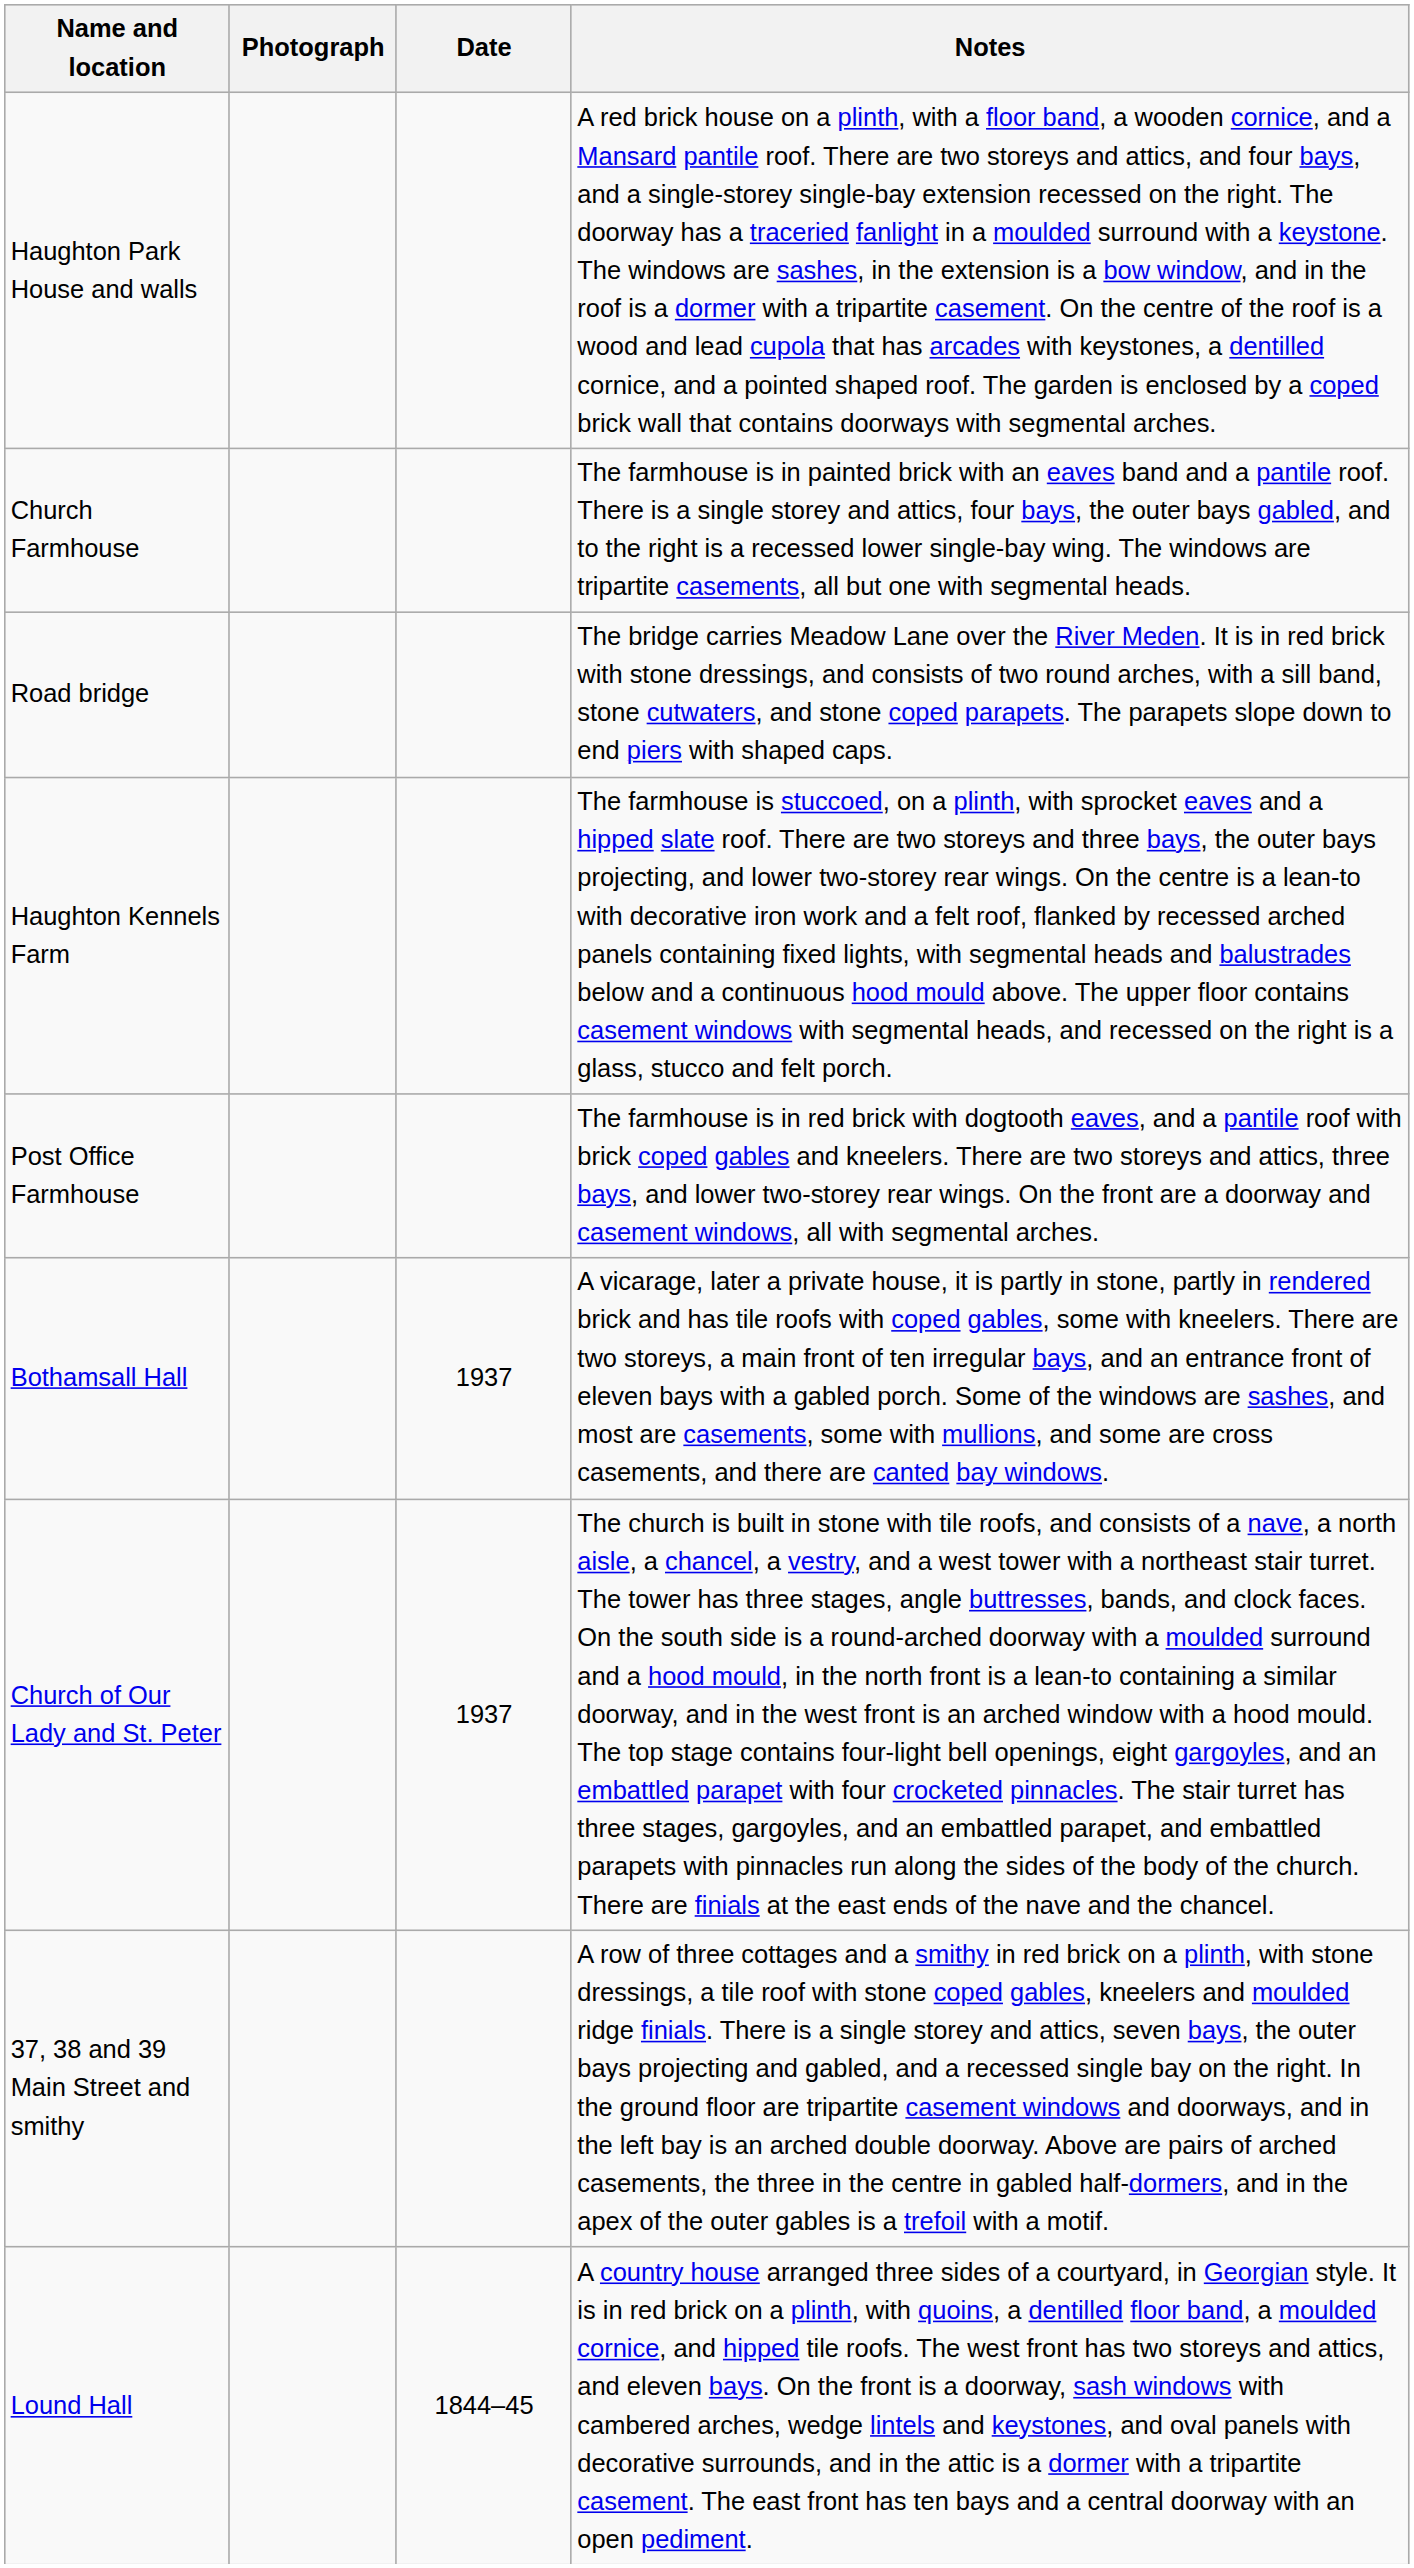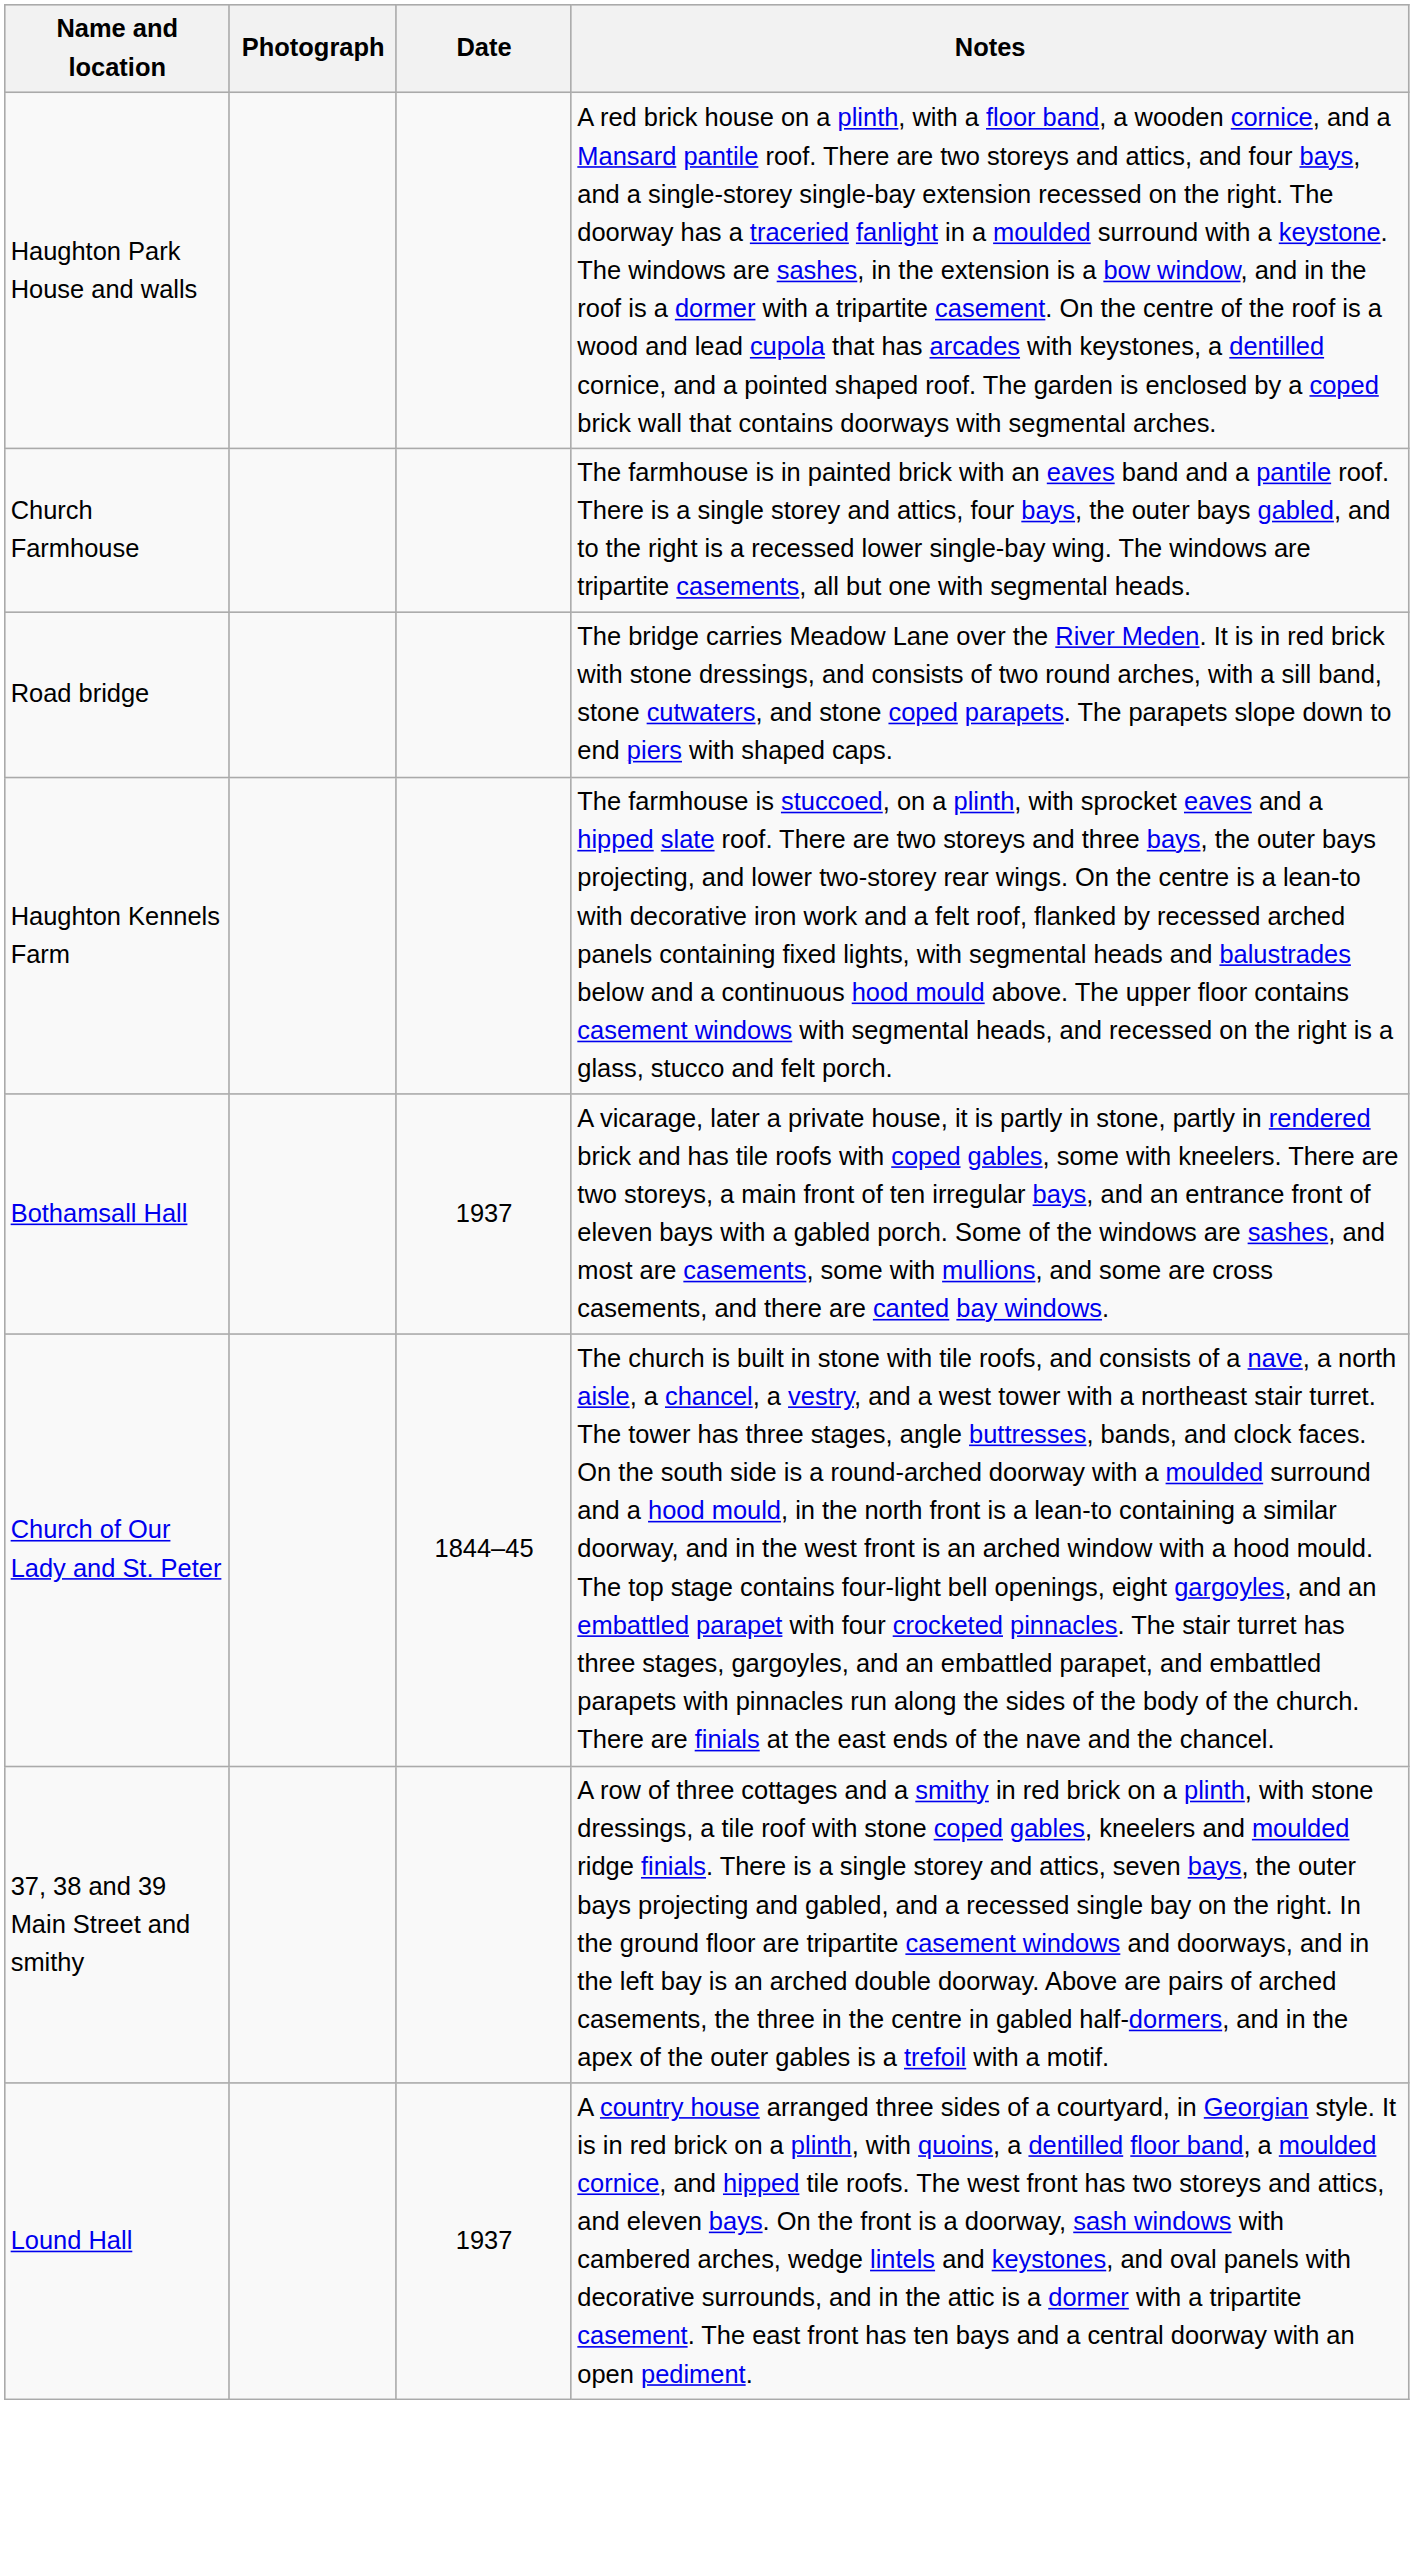- row: Post Office Farmhouse | The farmhouse is in red brick with dogtooth eaves, and a pantile roof with brick coped gables and kneelers. There are two storeys and attics, three bays, and lower two-storey rear wings. On the front are a doorway and casement windows, all with segmental arches.
Church of Our Lady and St. Peter | Date: 1937 -> 1844–45
Lound Hall | Date: 1844–45 -> 1937
